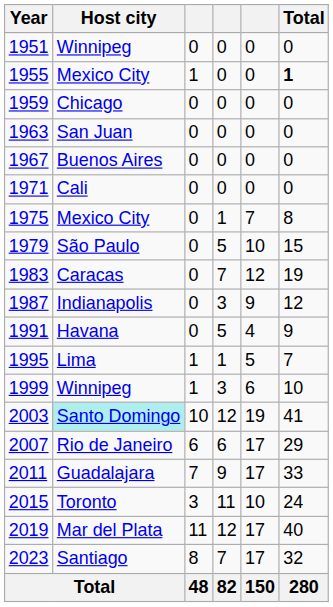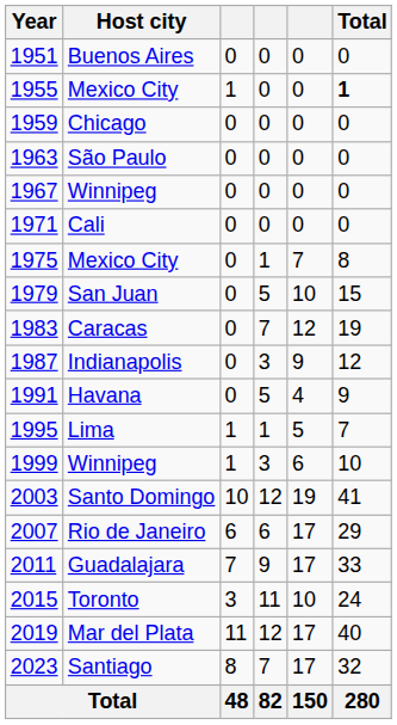1951 | Host city: Winnipeg -> Buenos Aires
1963 | Host city: San Juan -> São Paulo
1967 | Host city: Buenos Aires -> Winnipeg
1979 | Host city: São Paulo -> San Juan
2003 | Host city: paleturquoise background -> no background
